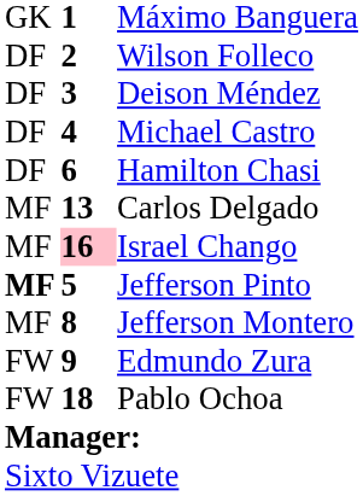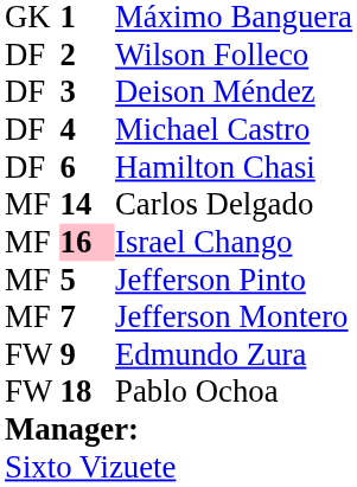Carlos Delgado | column 2: 13 -> 14
Jefferson Pinto | column 1: bold -> normal
Jefferson Montero | column 2: 8 -> 7
